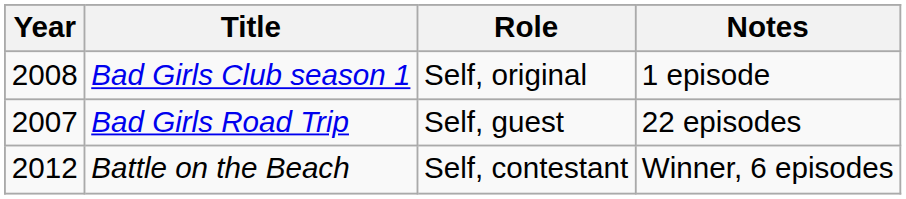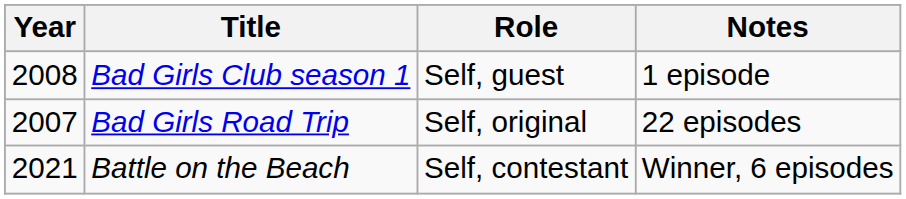Bad Girls Club season 1 | Role: Self, original -> Self, guest
Bad Girls Road Trip | Role: Self, guest -> Self, original
Battle on the Beach | Year: 2012 -> 2021
